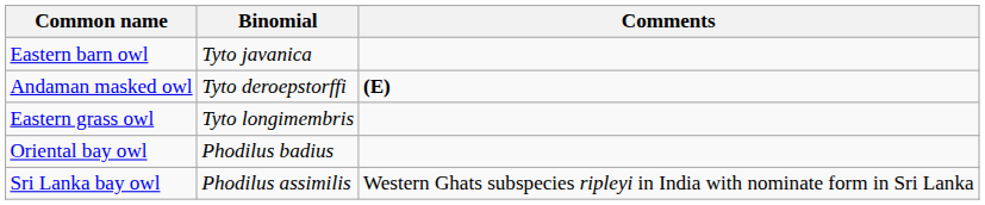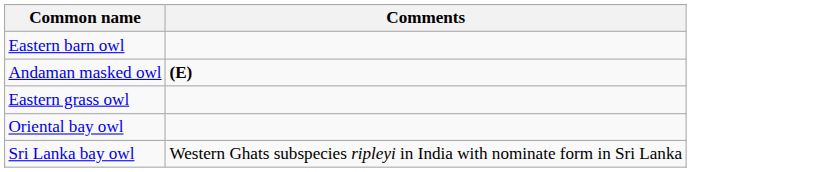- column: Binomial | Tyto javanica | Tyto deroepstorffi | Tyto longimembris | Phodilus badius | Phodilus assimilis
